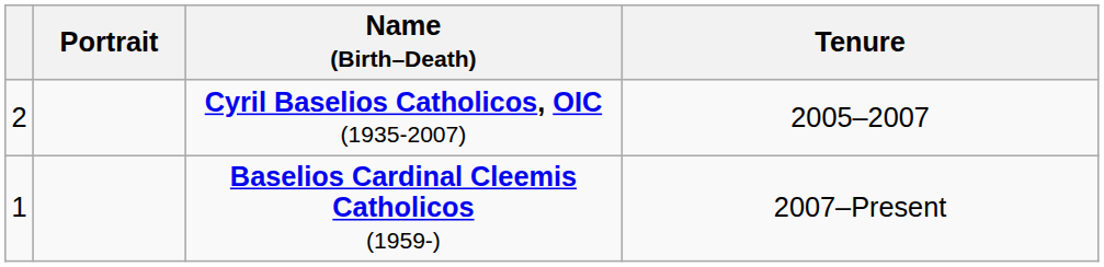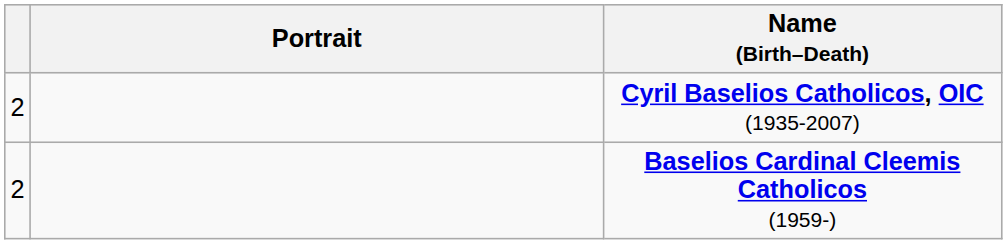- column: Tenure | 2005–2007 | 2007–Present
Baselios Cardinal Cleemis Catholicos (1959-) | column 1: 1 -> 2
